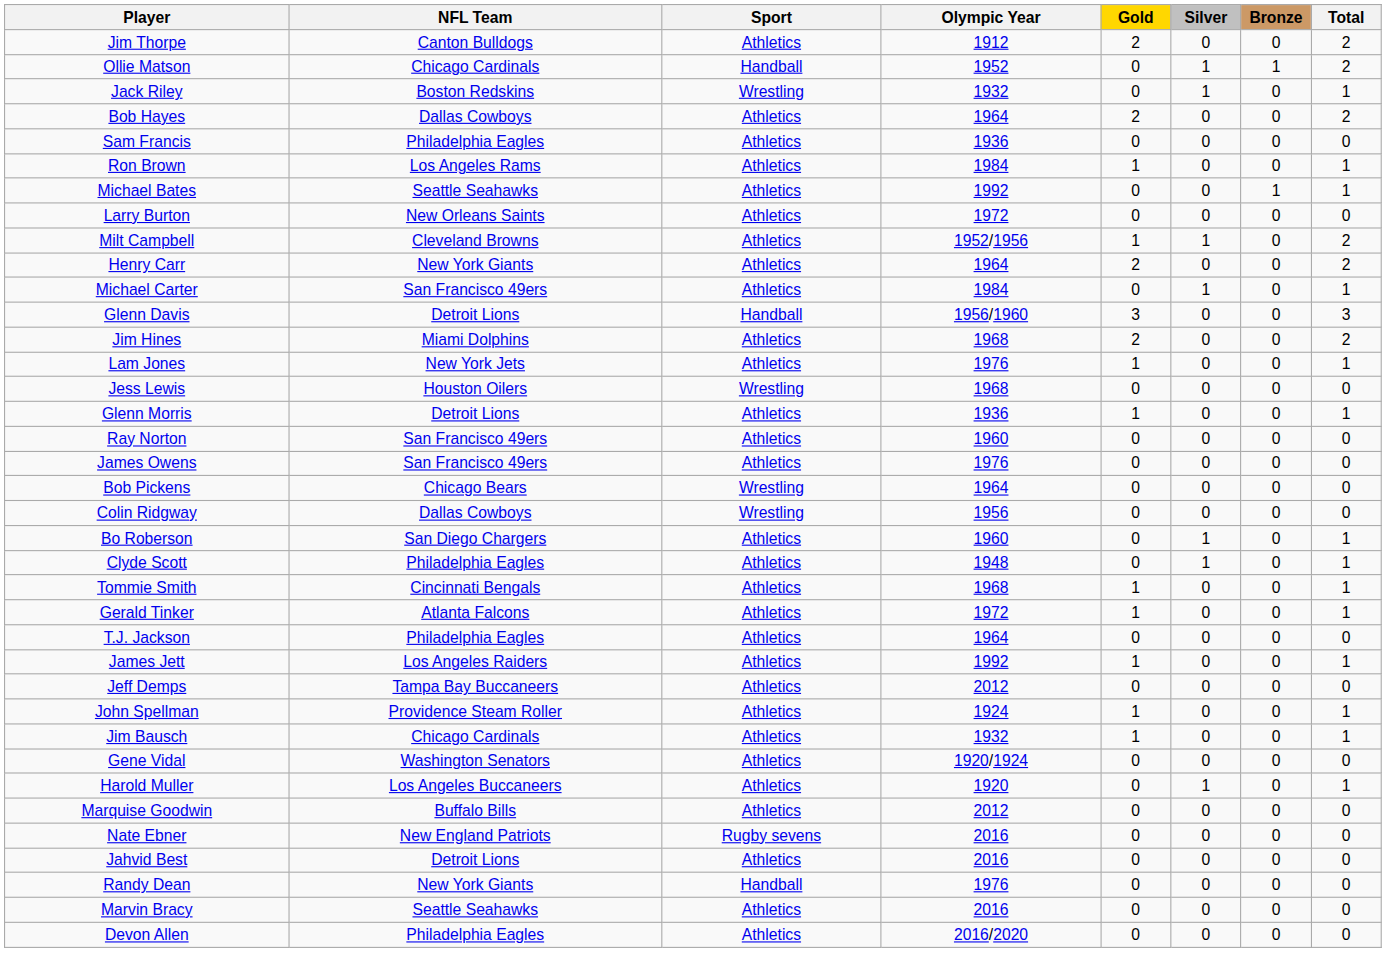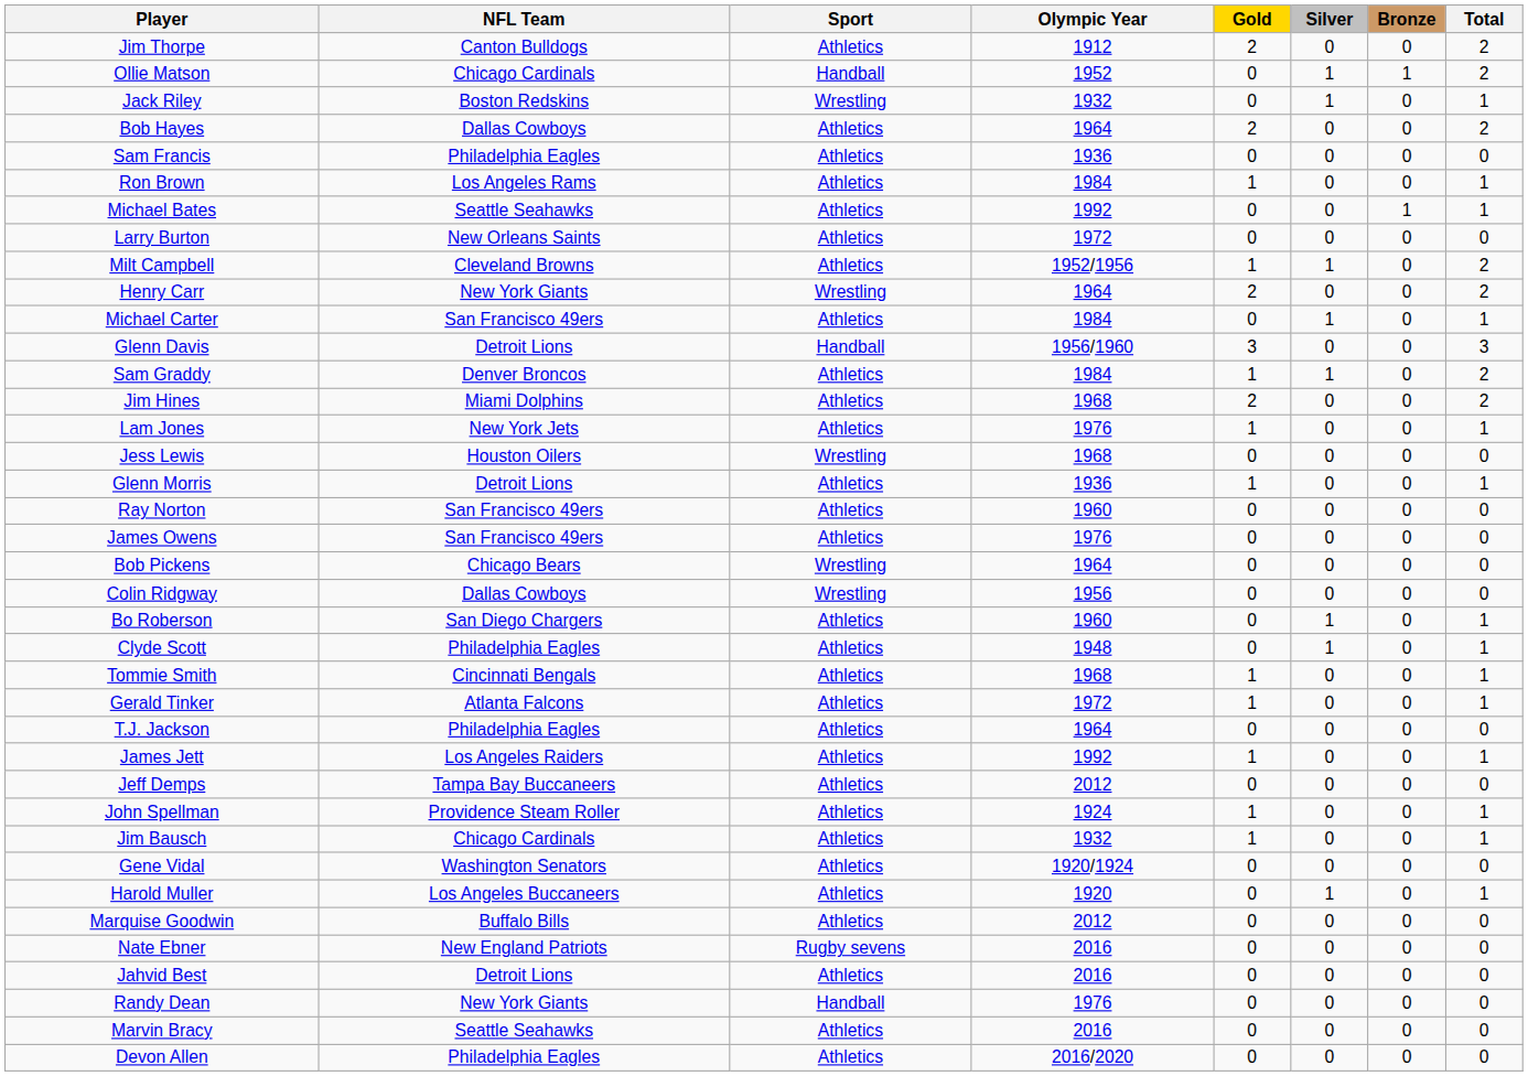Henry Carr | Sport: Athletics -> Wrestling
+ row: Sam Graddy | Denver Broncos | Athletics | 1984 | 1 | 1 | 0 | 2
